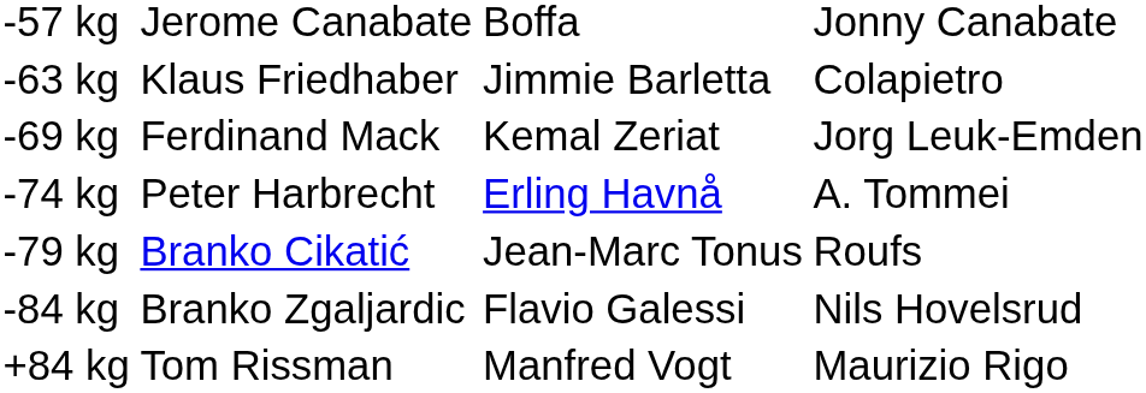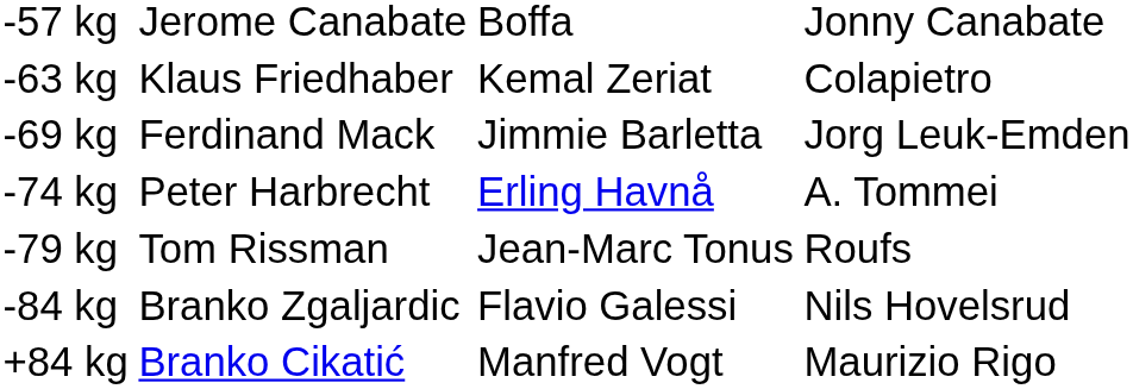-63 kg | column 3: Jimmie Barletta -> Kemal Zeriat
-69 kg | column 3: Kemal Zeriat -> Jimmie Barletta
-79 kg | column 2: Branko Cikatić -> Tom Rissman
+84 kg | column 2: Tom Rissman -> Branko Cikatić
